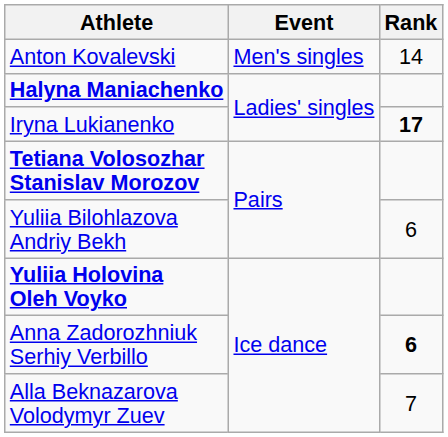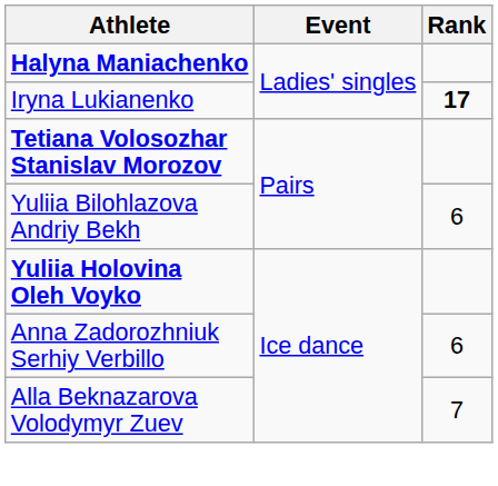- row: Anton Kovalevski | Men's singles | 14
Anna Zadorozhniuk Serhiy Verbillo | Rank: bold -> normal
